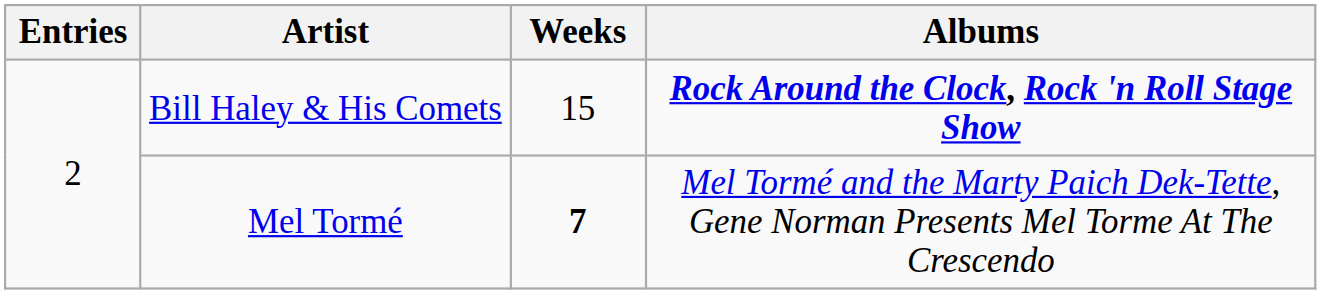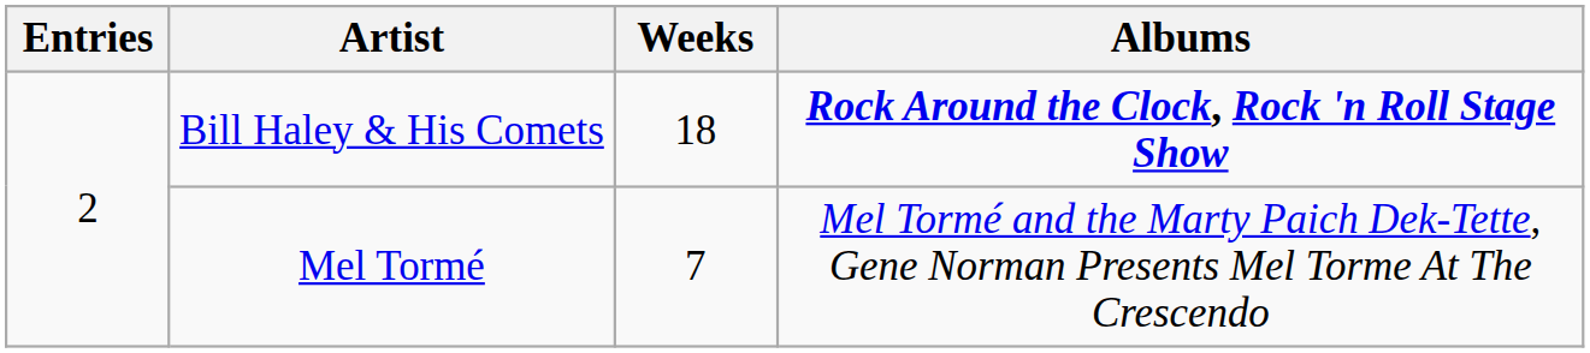Bill Haley & His Comets | Weeks: 15 -> 18
Mel Tormé | Weeks: bold -> normal
